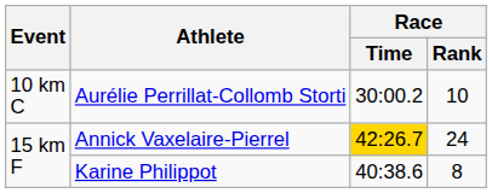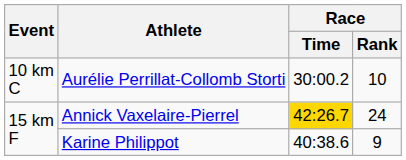Karine Philippot | Race / Rank: 8 -> 9
